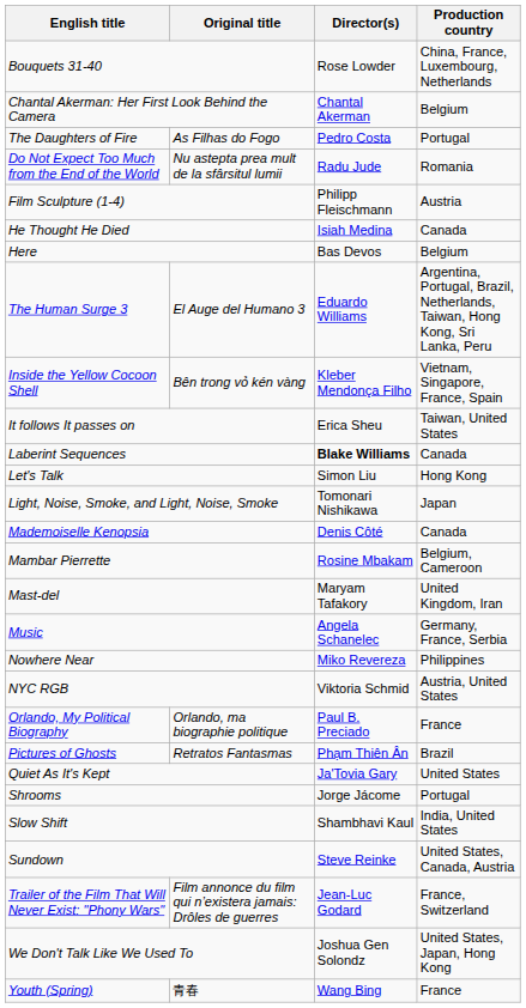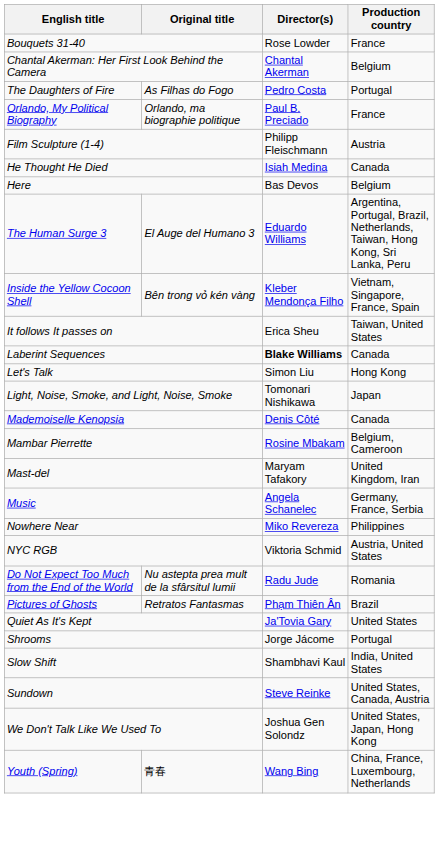Bouquets 31-40 | Production country: China, France, Luxembourg, Netherlands -> France
rows swapped: Do Not Expect Too Much from the End of the World <-> Orlando, My Political Biography
- row: Trailer of the Film That Will Never Exist: "Phony Wars" | Film annonce du film qui n’existera jamais: Drôles de guerres | Jean-Luc Godard | France, Switzerland
Youth (Spring) | Production country: France -> China, France, Luxembourg, Netherlands
